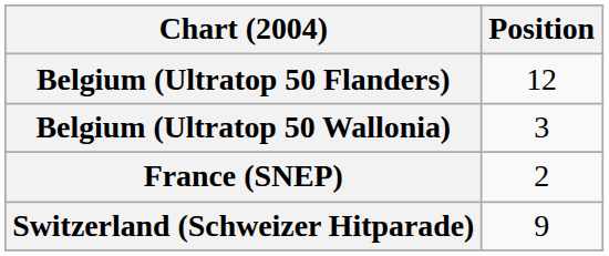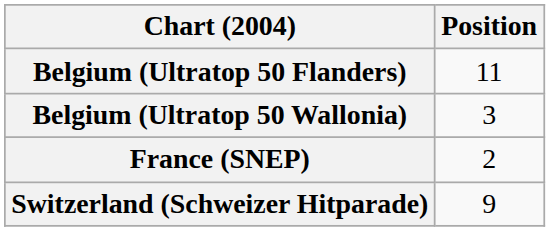Belgium (Ultratop 50 Flanders) | Position: 12 -> 11
